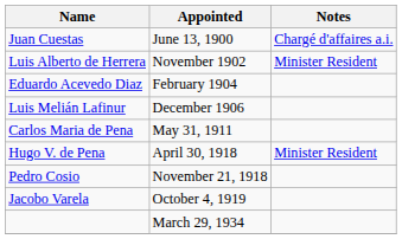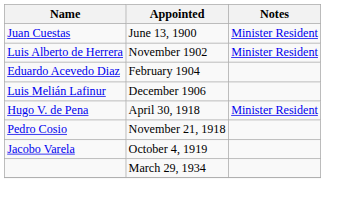Juan Cuestas | Notes: Chargé d'affaires a.i. -> Minister Resident
- row: Carlos Maria de Pena | May 31, 1911
